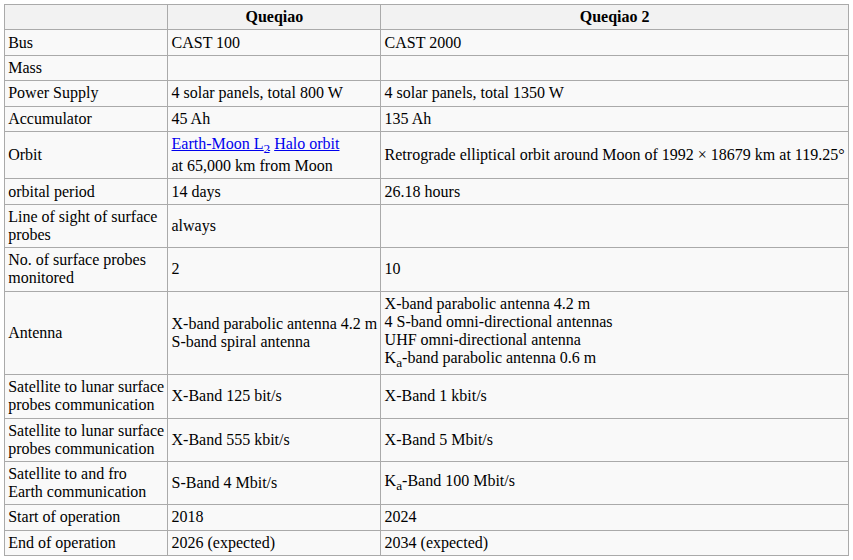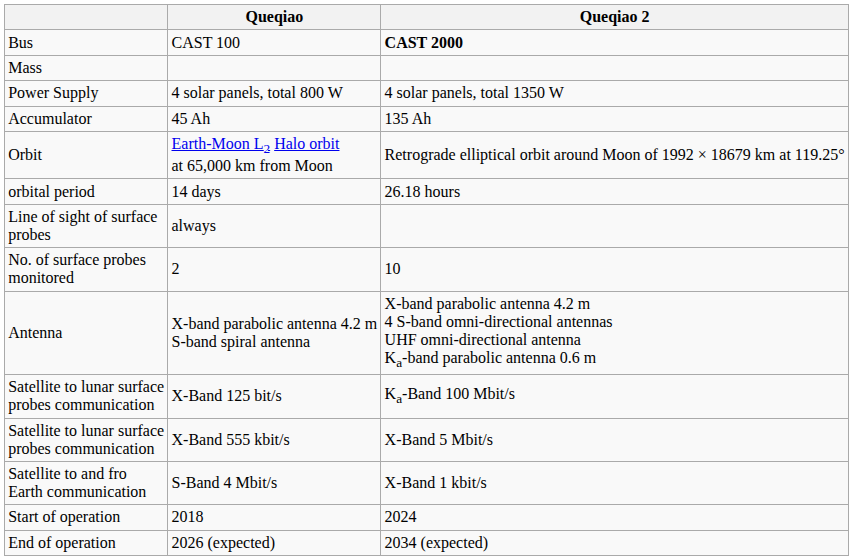CAST 100 | Queqiao 2: normal -> bold
X-Band 125 bit/s | Queqiao 2: X-Band 1 kbit/s -> Ka-Band 100 Mbit/s
S-Band 4 Mbit/s | Queqiao 2: Ka-Band 100 Mbit/s -> X-Band 1 kbit/s
